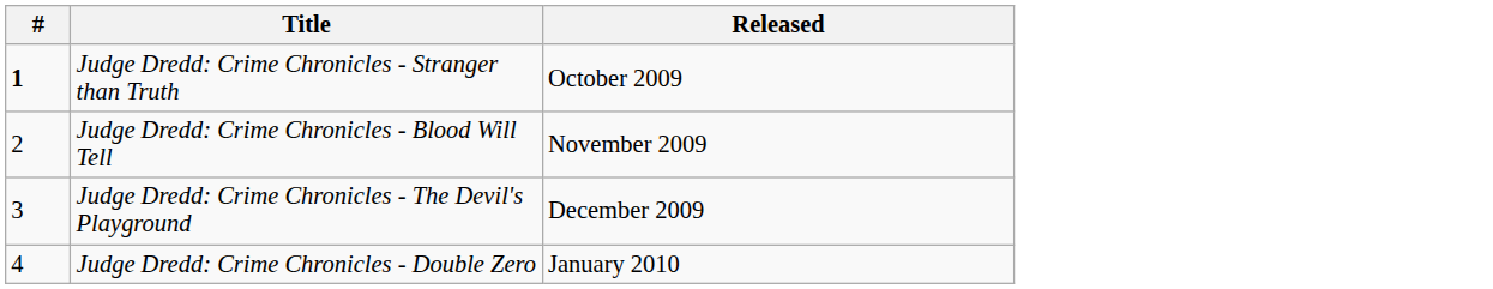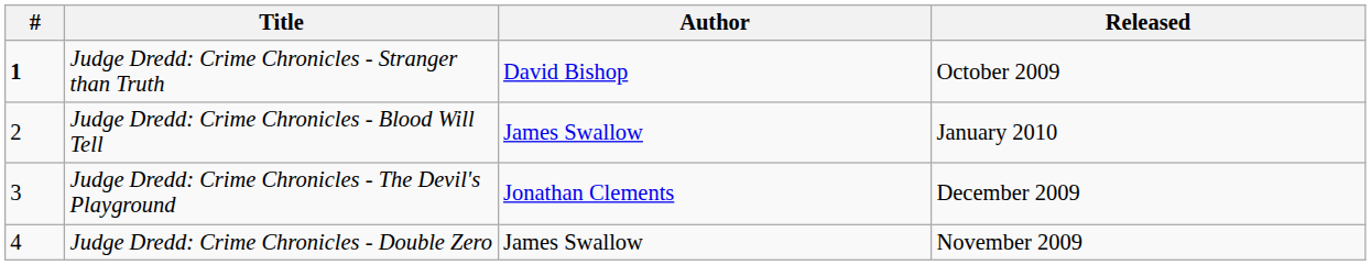+ column: Author | David Bishop | James Swallow | Jonathan Clements | James Swallow
Judge Dredd: Crime Chronicles - Blood Will Tell | Released: November 2009 -> January 2010
Judge Dredd: Crime Chronicles - Double Zero | Released: January 2010 -> November 2009
